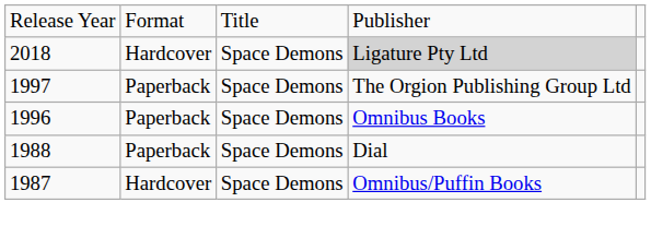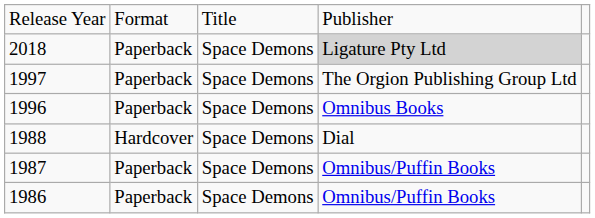2018 | column 2: Hardcover -> Paperback
1988 | column 2: Paperback -> Hardcover
1987 | column 2: Hardcover -> Paperback
+ row: 1986 | Paperback | Space Demons | Omnibus/Puffin Books
